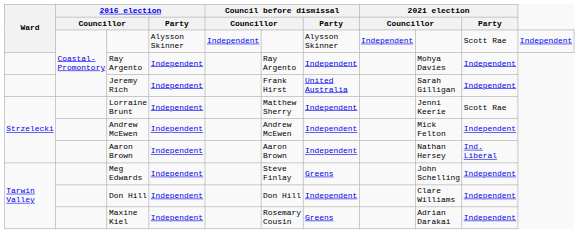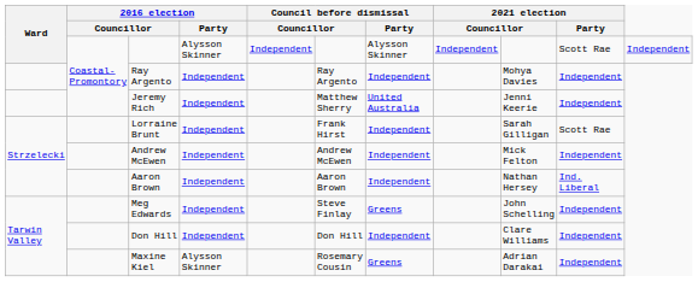Jeremy Rich | column 6: Frank Hirst -> Matthew Sherry
Jeremy Rich | column 9: Sarah Gilligan -> Jenni Keerie
Lorraine Brunt | column 6: Matthew Sherry -> Frank Hirst
Lorraine Brunt | column 9: Jenni Keerie -> Sarah Gilligan
Maxine Kiel | 2016 election / Party: Independent -> Alysson Skinner
